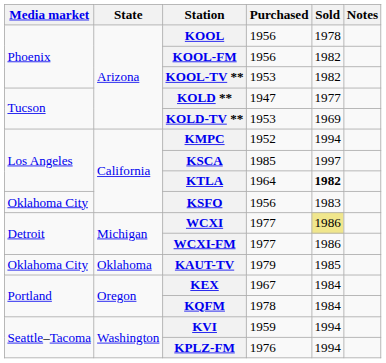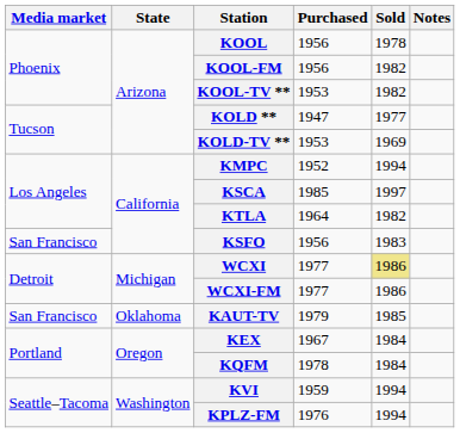KTLA | Sold: bold -> normal
KSFO | Media market: Oklahoma City -> San Francisco
KAUT-TV | Media market: Oklahoma City -> San Francisco
